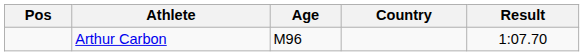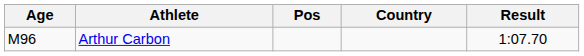columns swapped: Pos <-> Age
